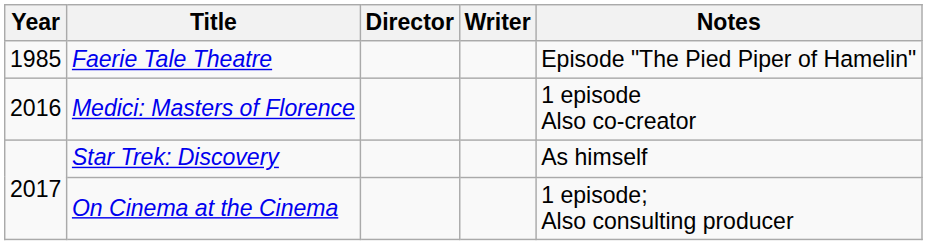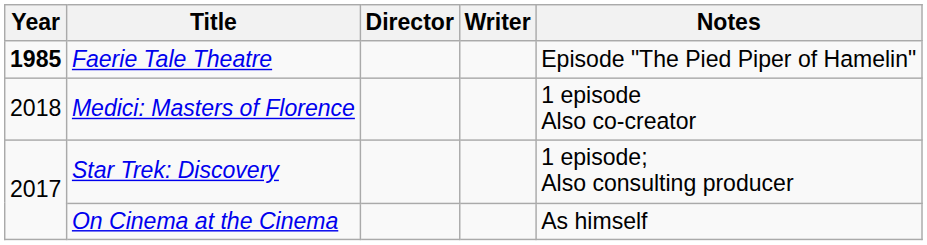Faerie Tale Theatre | Year: normal -> bold
Medici: Masters of Florence | Year: 2016 -> 2018
Star Trek: Discovery | Notes: As himself -> 1 episode; Also consulting producer
On Cinema at the Cinema | Notes: 1 episode; Also consulting producer -> As himself
